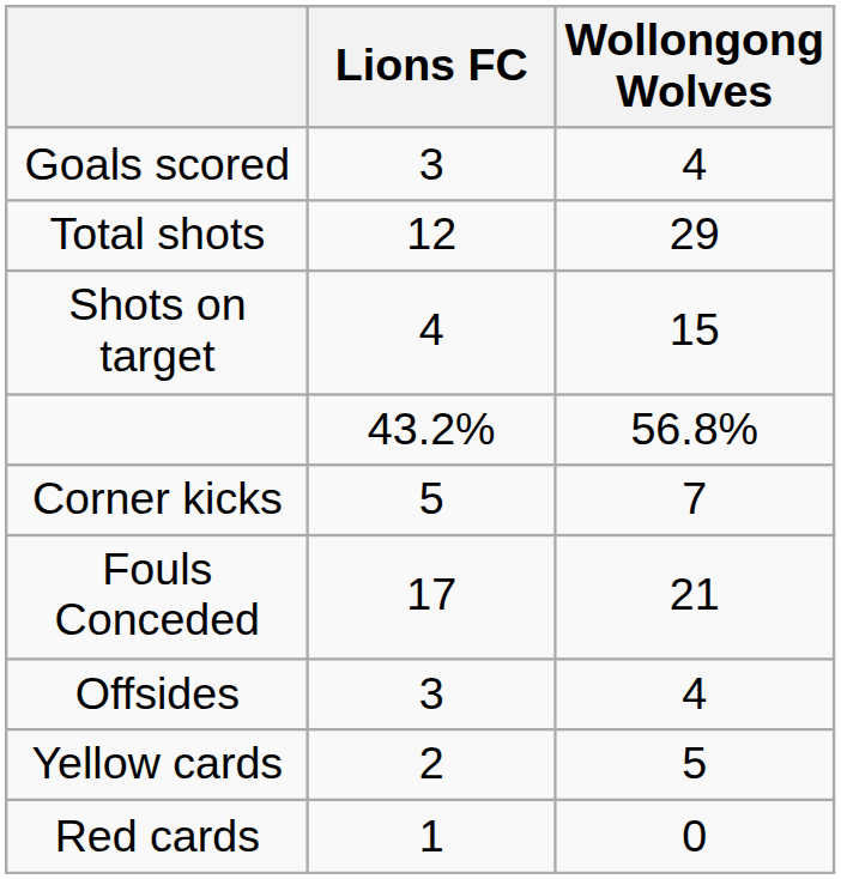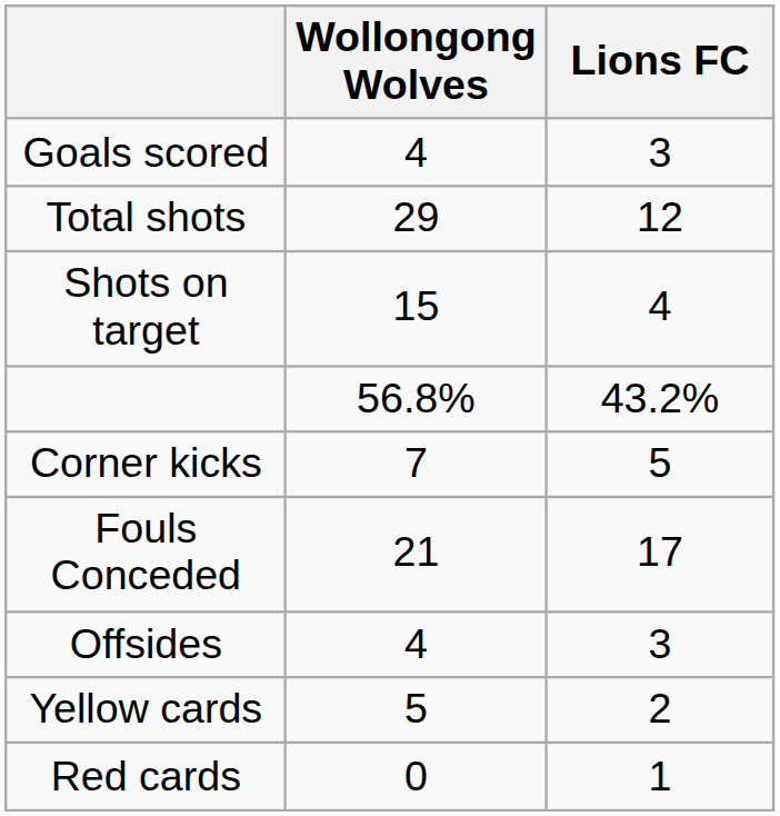columns swapped: Wollongong Wolves <-> Lions FC
